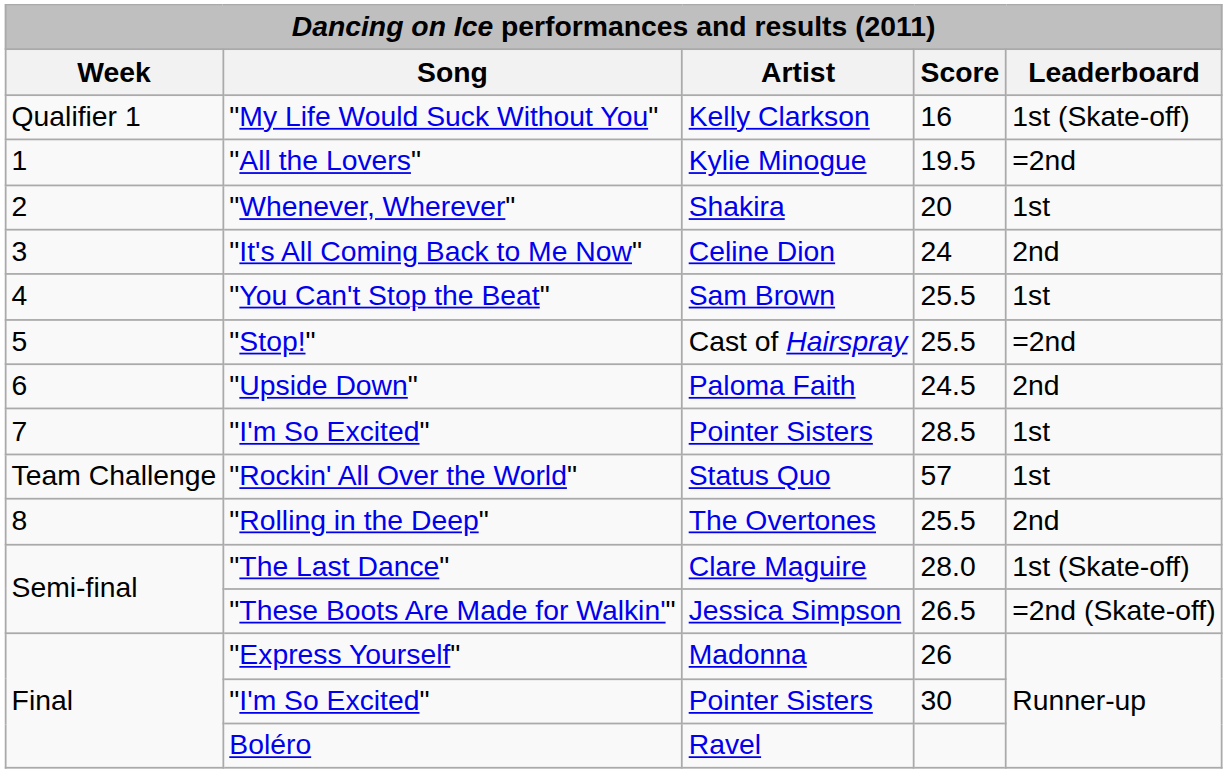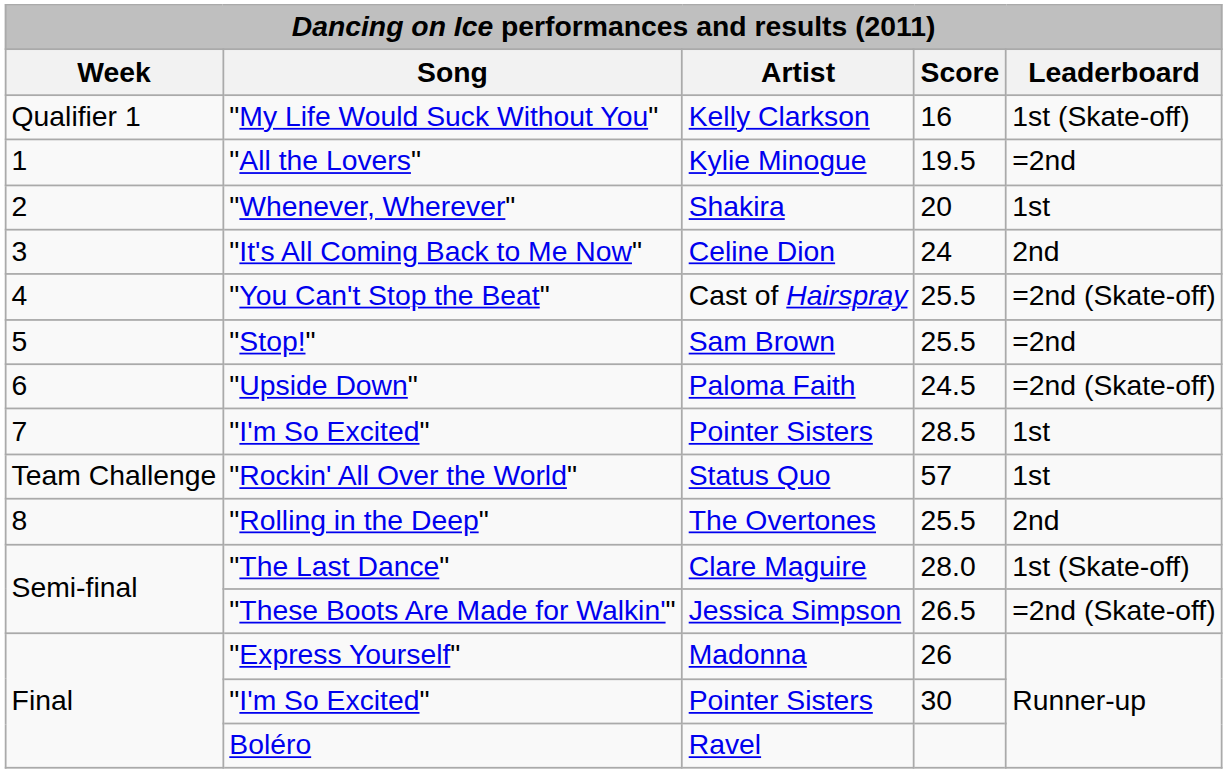"You Can't Stop the Beat" | Artist: Sam Brown -> Cast of Hairspray
"You Can't Stop the Beat" | Leaderboard: 1st -> =2nd (Skate-off)
"Stop!" | Artist: Cast of Hairspray -> Sam Brown
"Upside Down" | Leaderboard: 2nd -> =2nd (Skate-off)
